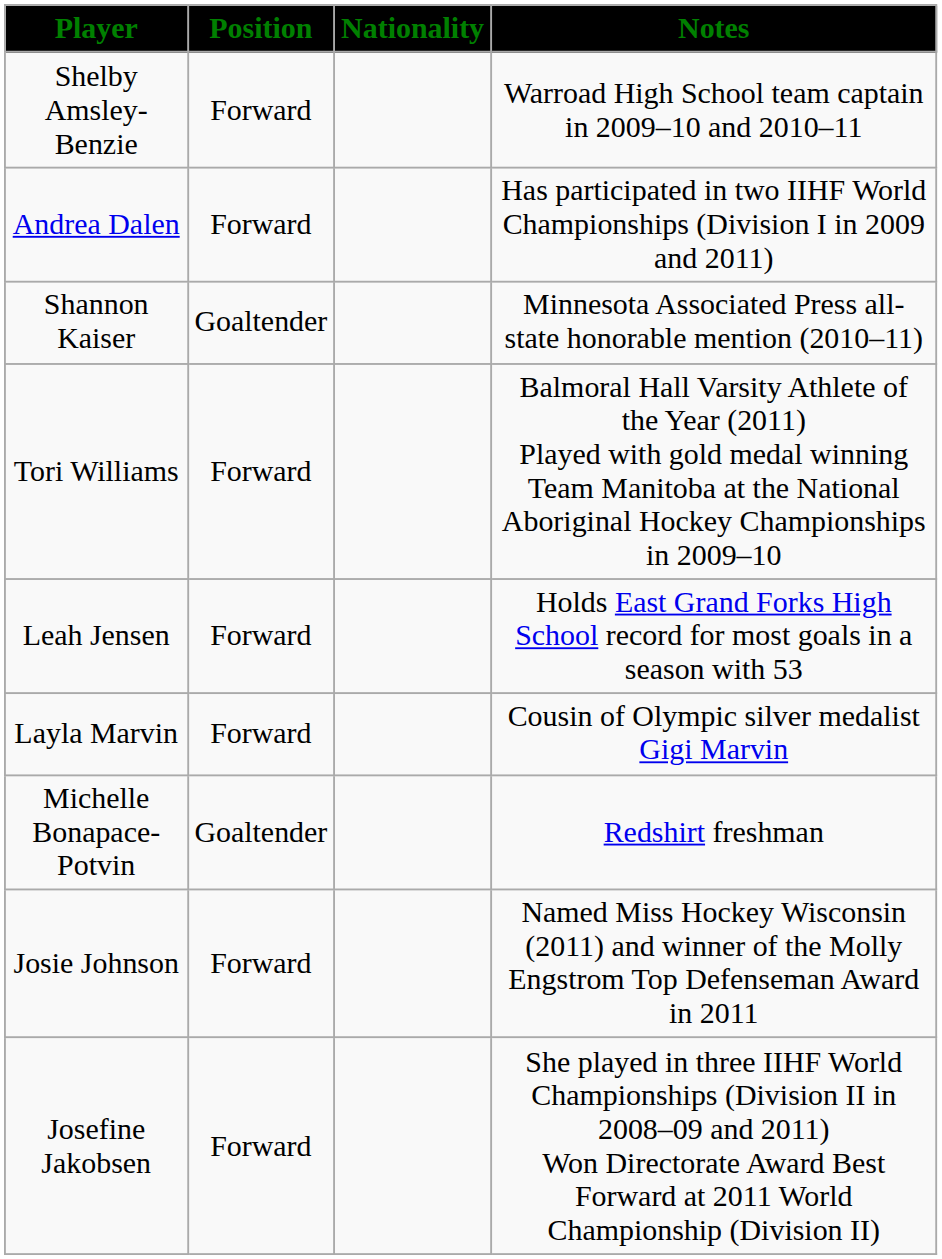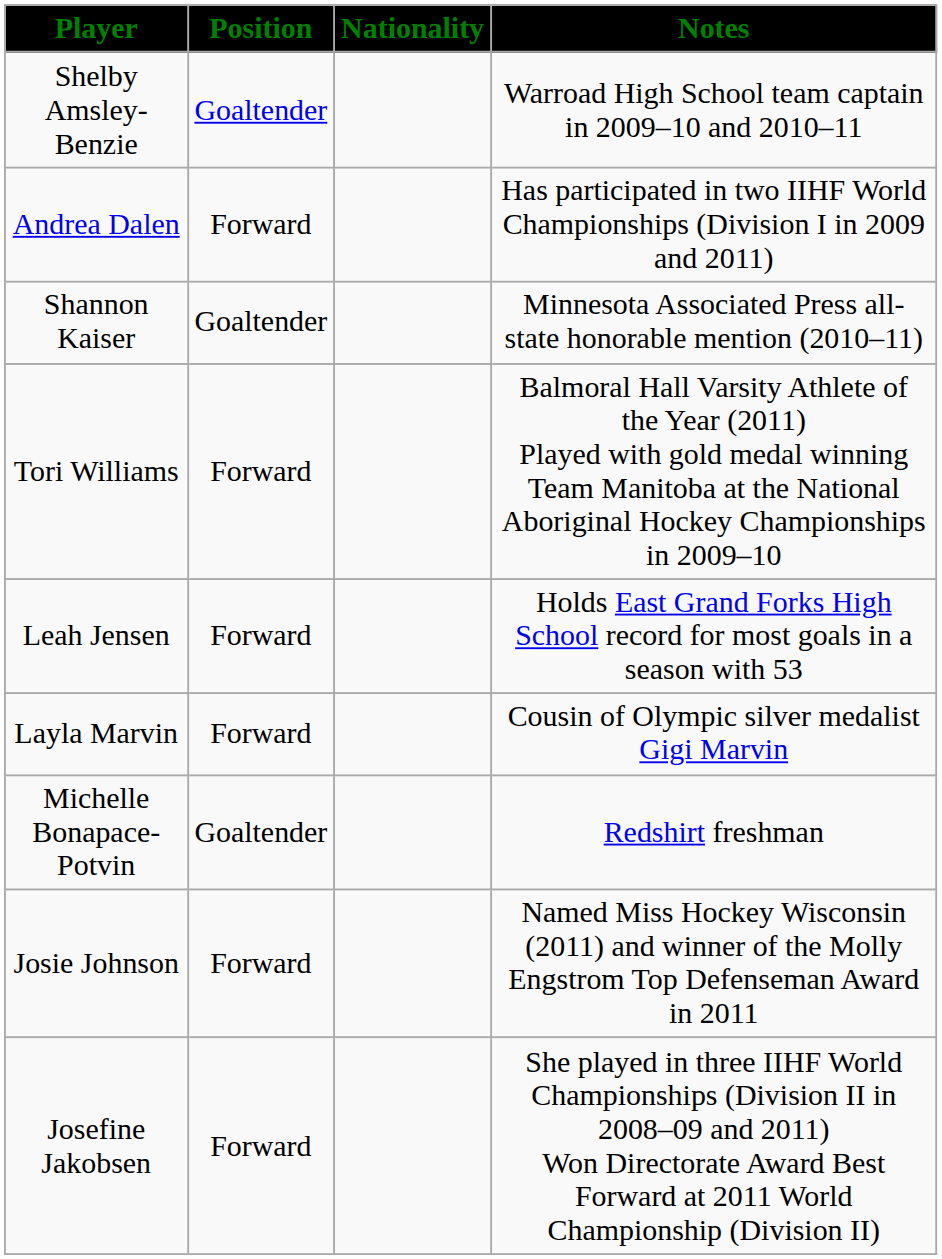Shelby Amsley-Benzie | Position: Forward -> Goaltender
